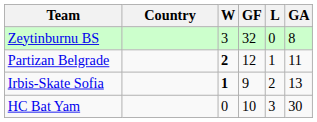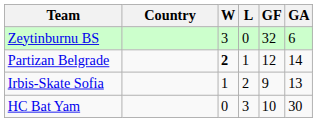columns swapped: L <-> GF
Zeytinburnu BS | GA: 8 -> 6
Partizan Belgrade | GA: 11 -> 14
Irbis-Skate Sofia | W: bold -> normal
